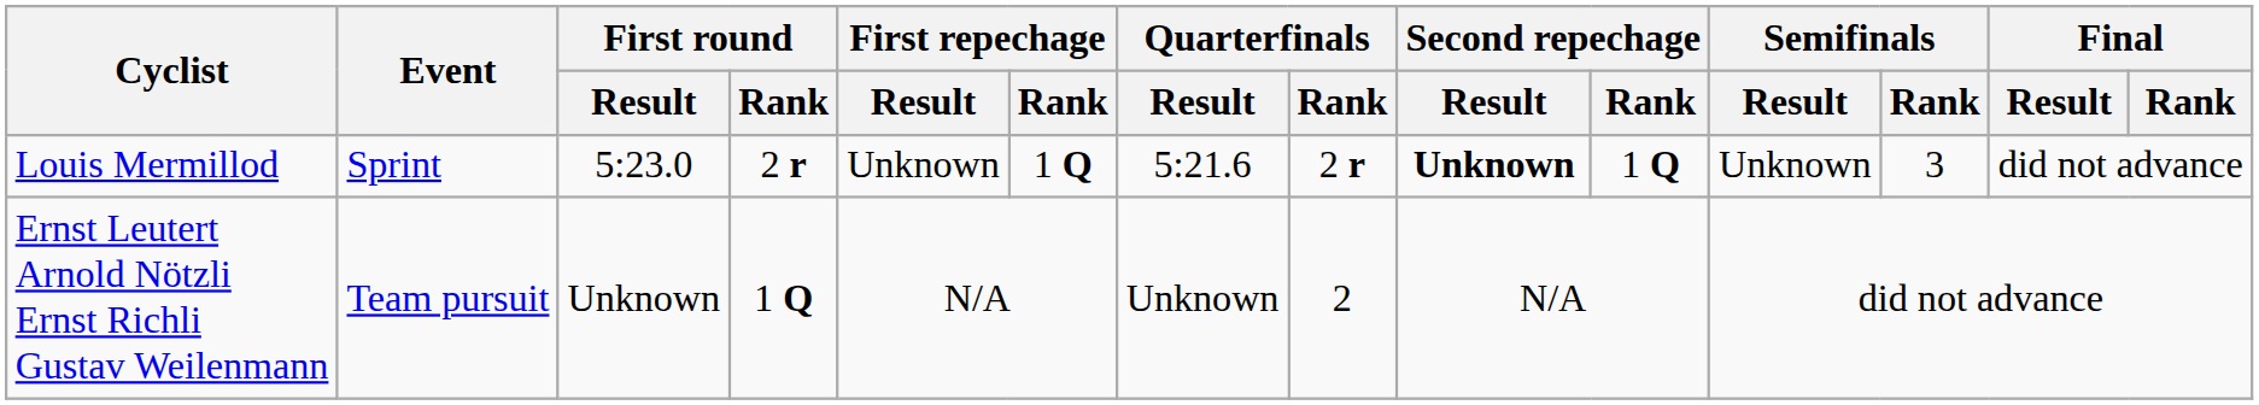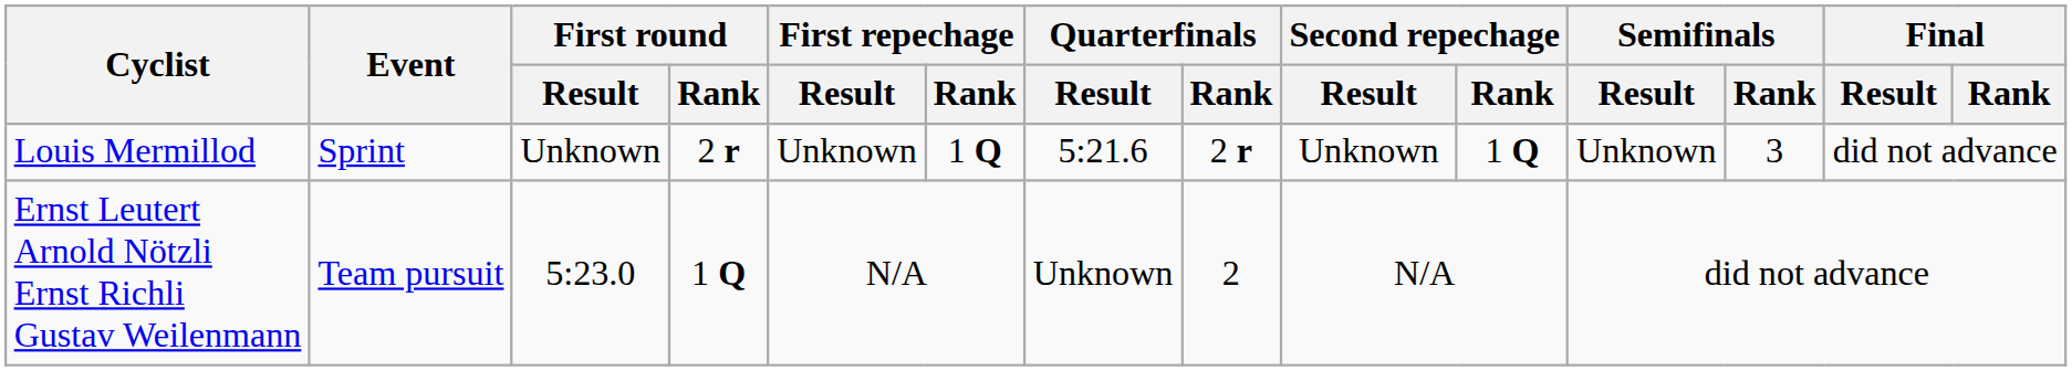Louis Mermillod | First round / Result: 5:23.0 -> Unknown
Louis Mermillod | Second repechage / Result: bold -> normal
Ernst Leutert Arnold Nötzli Ernst Richli Gustav Weilenmann | First round / Result: Unknown -> 5:23.0
